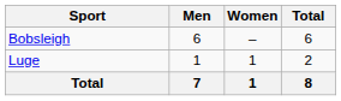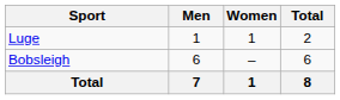rows swapped: Bobsleigh <-> Luge
